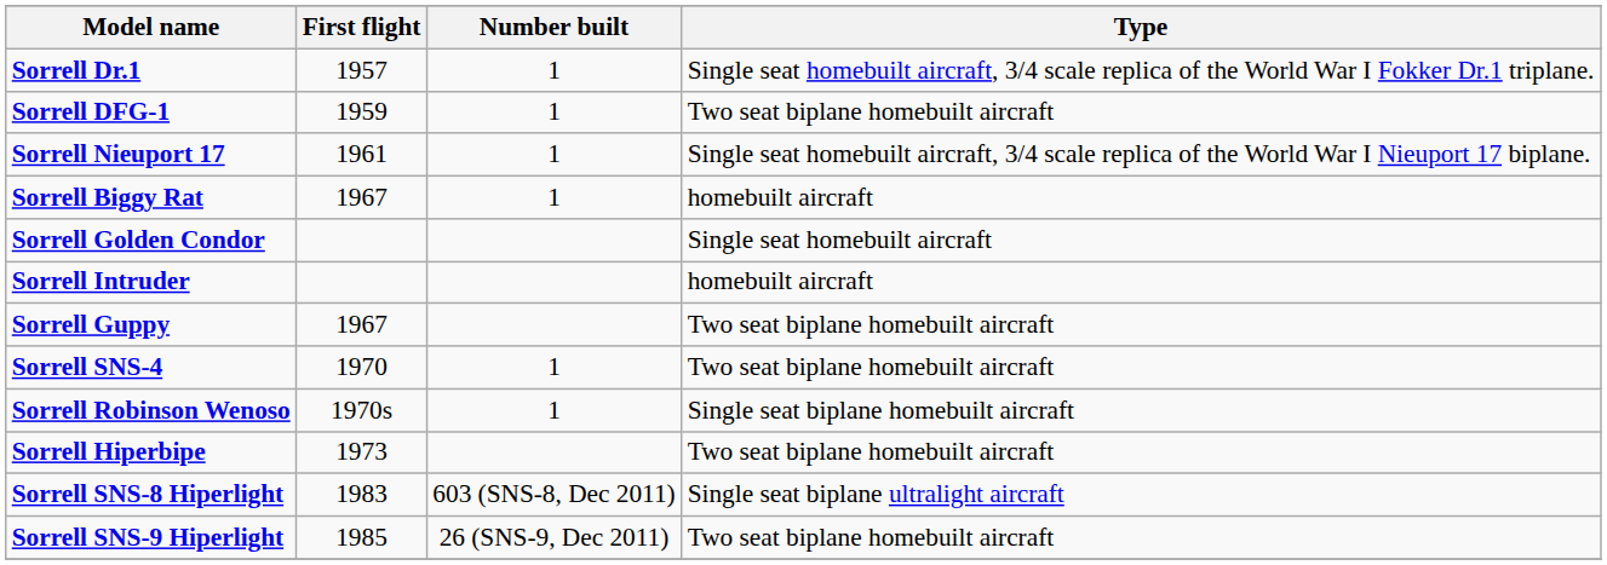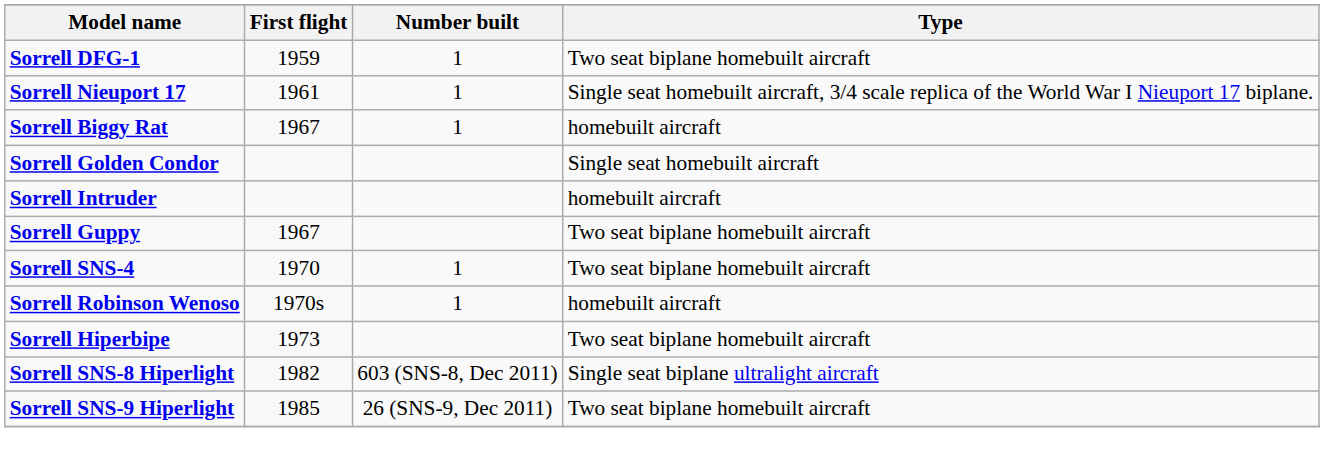- row: Sorrell Dr.1 | 1957 | 1 | Single seat homebuilt aircraft, 3/4 scale replica of the World War I Fokker Dr.1 triplane.
Sorrell Robinson Wenoso | Type: Single seat biplane homebuilt aircraft -> homebuilt aircraft
Sorrell SNS-8 Hiperlight | First flight: 1983 -> 1982
